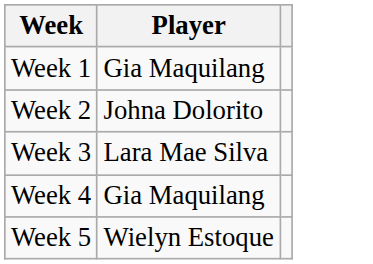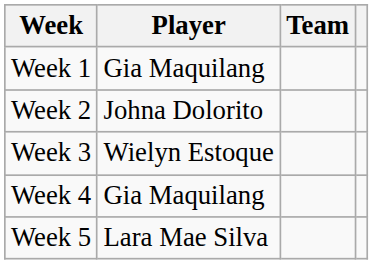+ column: Team
Week 3 | Player: Lara Mae Silva -> Wielyn Estoque
Week 5 | Player: Wielyn Estoque -> Lara Mae Silva
